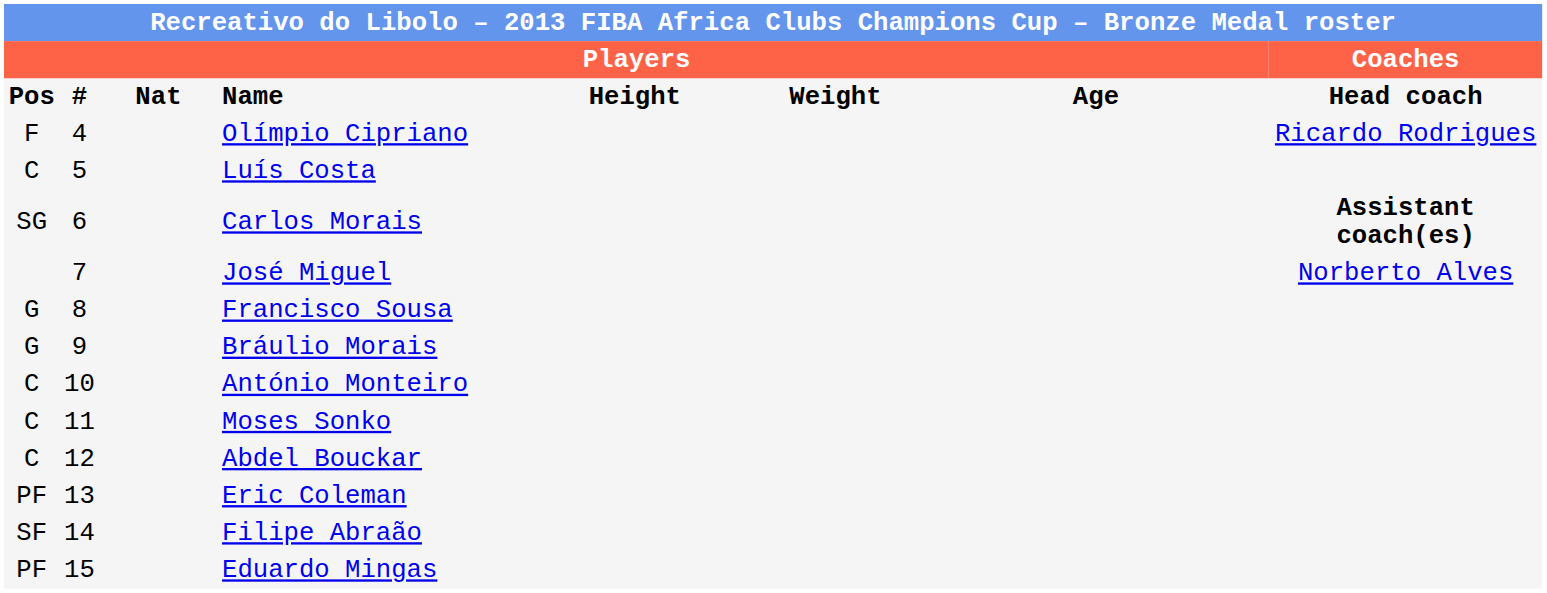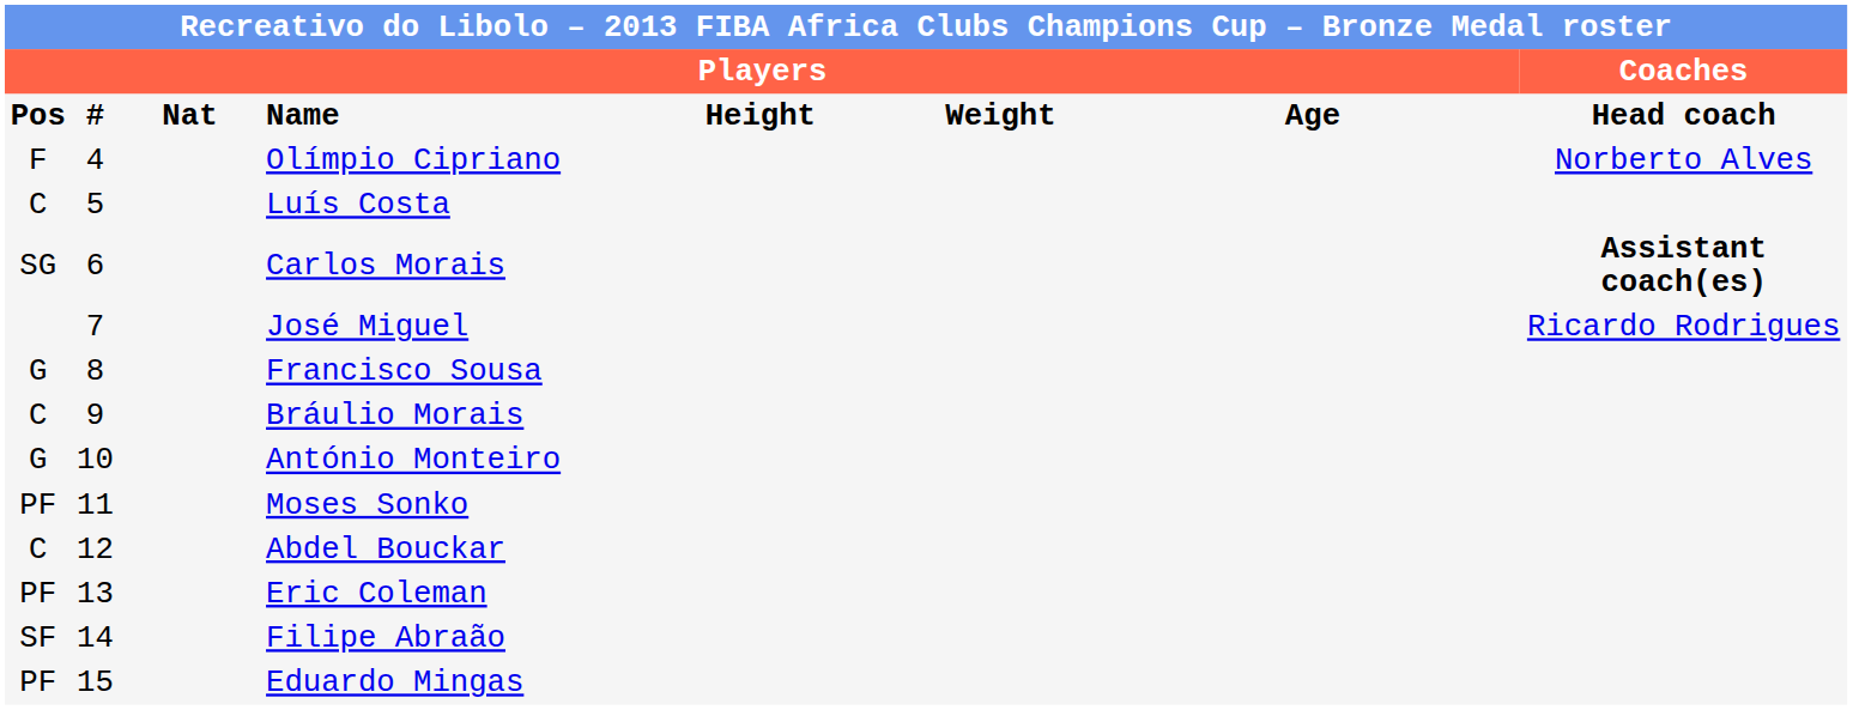Olímpio Cipriano | column 8: Ricardo Rodrigues -> Norberto Alves
José Miguel | column 8: Norberto Alves -> Ricardo Rodrigues
Bráulio Morais | column 1: G -> C
António Monteiro | column 1: C -> G
Moses Sonko | column 1: C -> PF
